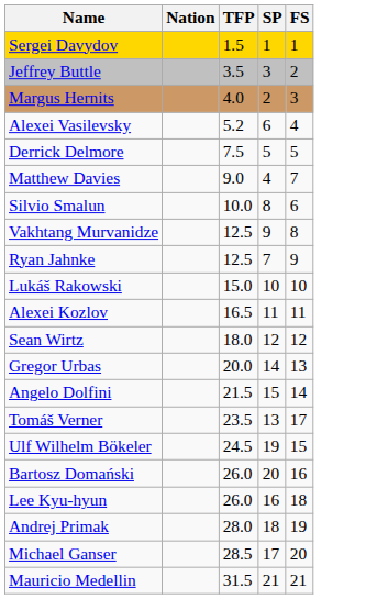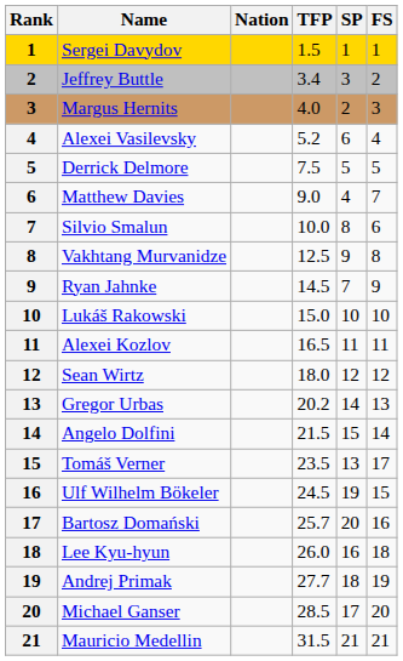+ column: Rank | 1 | 2 | 3 | 4 | 5 | 6 | 7 | 8 | 9 | 10 | 11 | 12 | 13 | 14 | 15 | 16 | 17 | 18 | 19 | 20 | 21
Jeffrey Buttle | TFP: 3.5 -> 3.4
Ryan Jahnke | TFP: 12.5 -> 14.5
Gregor Urbas | TFP: 20.0 -> 20.2
Bartosz Domański | TFP: 26.0 -> 25.7
Andrej Primak | TFP: 28.0 -> 27.7
